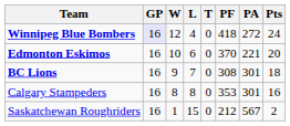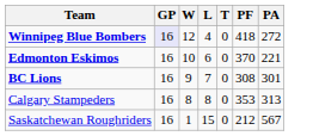- column: Pts | 24 | 20 | 18 | 16 | 2
Calgary Stampeders | PA: 301 -> 313
